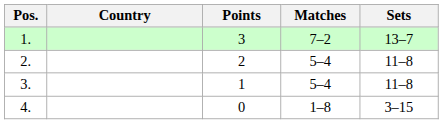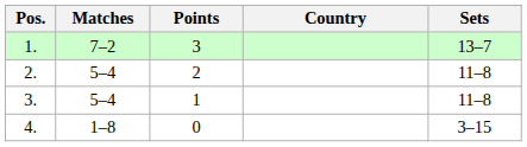columns swapped: Country <-> Matches
